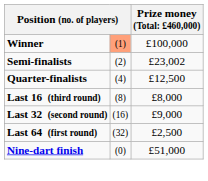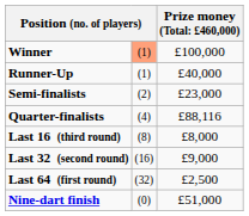+ row: Runner-Up | (1) | £40,000
Semi-finalists | column 3: £23,002 -> £23,000
Quarter-finalists | column 3: £12,500 -> £88,116
